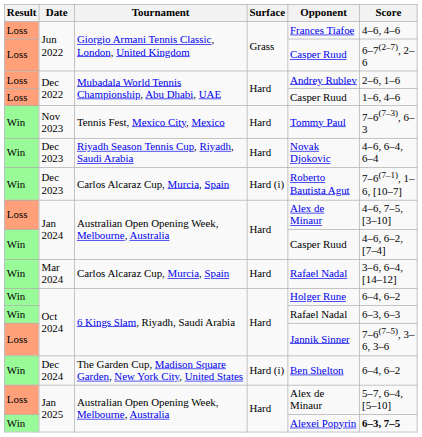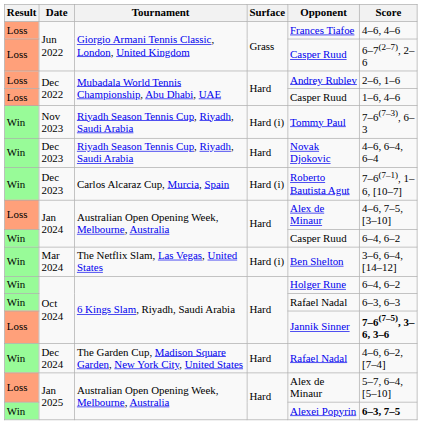Nov 2023 | Tournament: Tennis Fest, Mexico City, Mexico -> Riyadh Season Tennis Cup, Riyadh, Saudi Arabia
Nov 2023 | Surface: Hard -> Hard (i)
Win / Jan 2024 | Score: 4–6, 6–2, [7–4] -> 6–4, 6–2
Mar 2024 | Tournament: Carlos Alcaraz Cup, Murcia, Spain -> The Netflix Slam, Las Vegas, United States
Mar 2024 | Surface: Hard -> Hard (i)
Mar 2024 | Opponent: Rafael Nadal -> Ben Shelton
Loss / Oct 2024 | Score: normal -> bold
Dec 2024 | Surface: Hard (i) -> Hard
Dec 2024 | Opponent: Ben Shelton -> Rafael Nadal
Dec 2024 | Score: 6–4, 6–2 -> 4–6, 6–2, [7–4]
